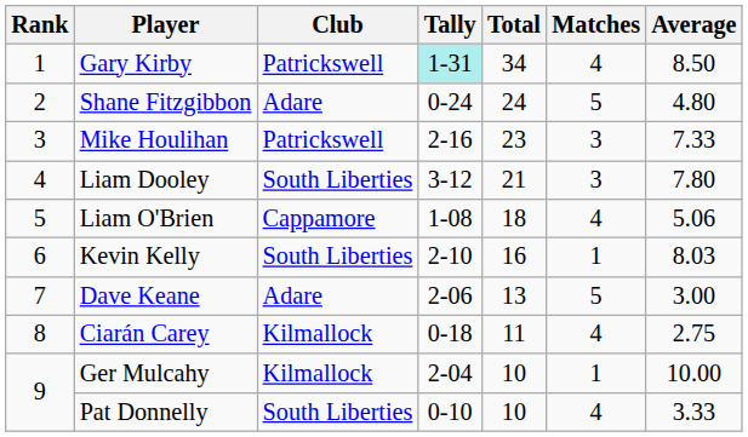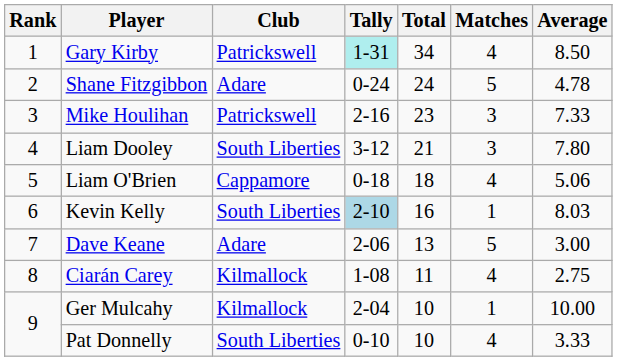Shane Fitzgibbon | Average: 4.80 -> 4.78
Liam O'Brien | Tally: 1-08 -> 0-18
Kevin Kelly | Tally: no background -> lightblue background
Ciarán Carey | Tally: 0-18 -> 1-08
